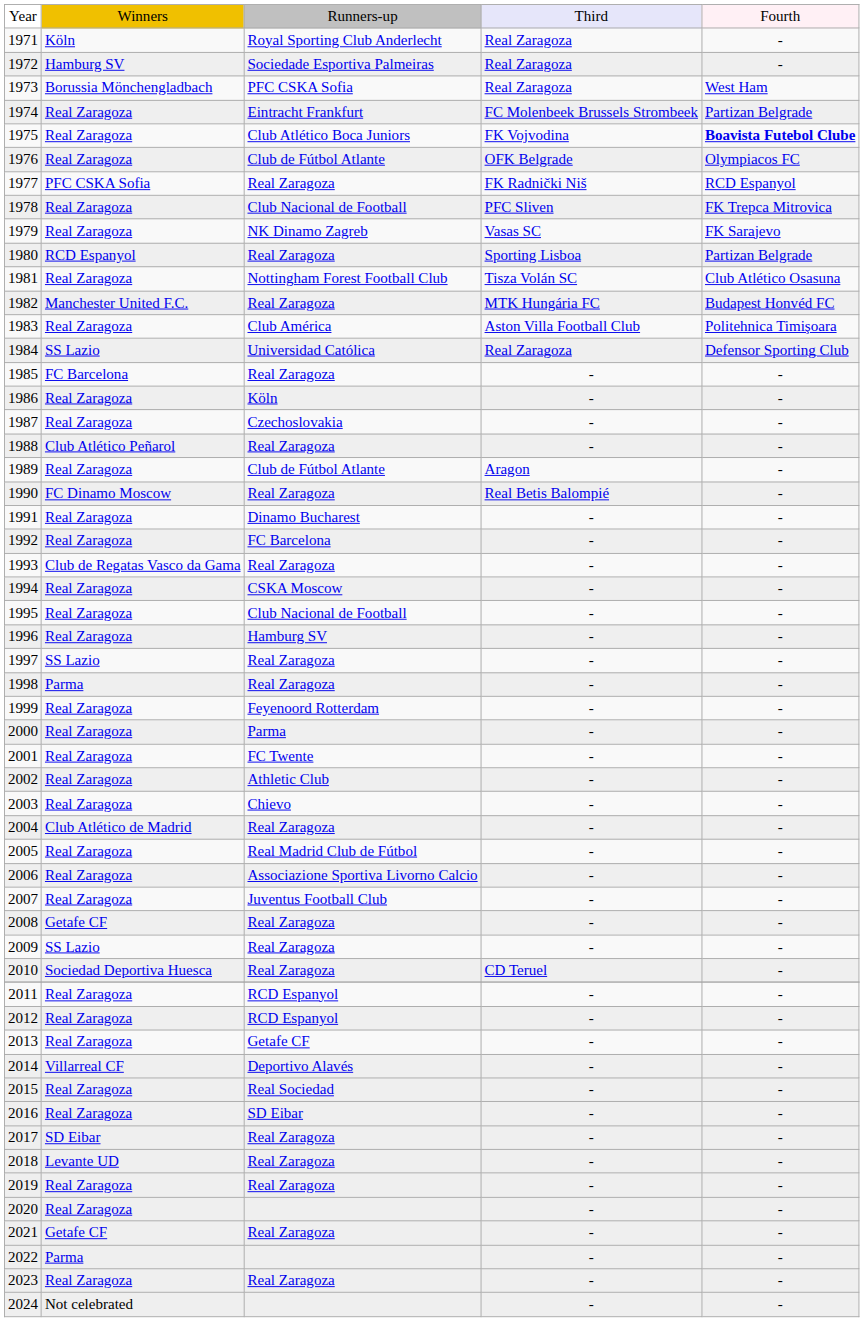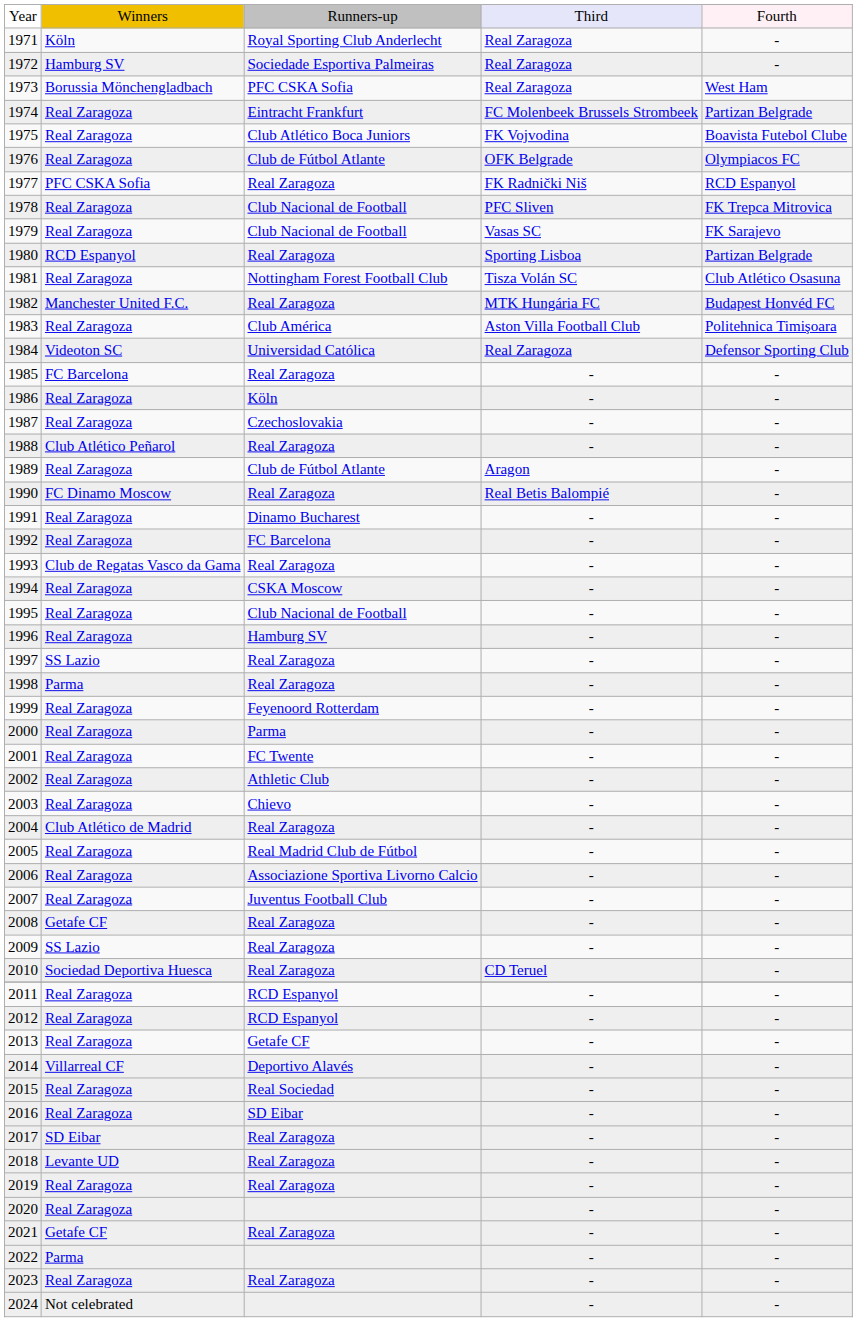1975 | column 5: bold -> normal
1979 | column 3: NK Dinamo Zagreb -> Club Nacional de Football
1984 | column 2: SS Lazio -> Videoton SC
